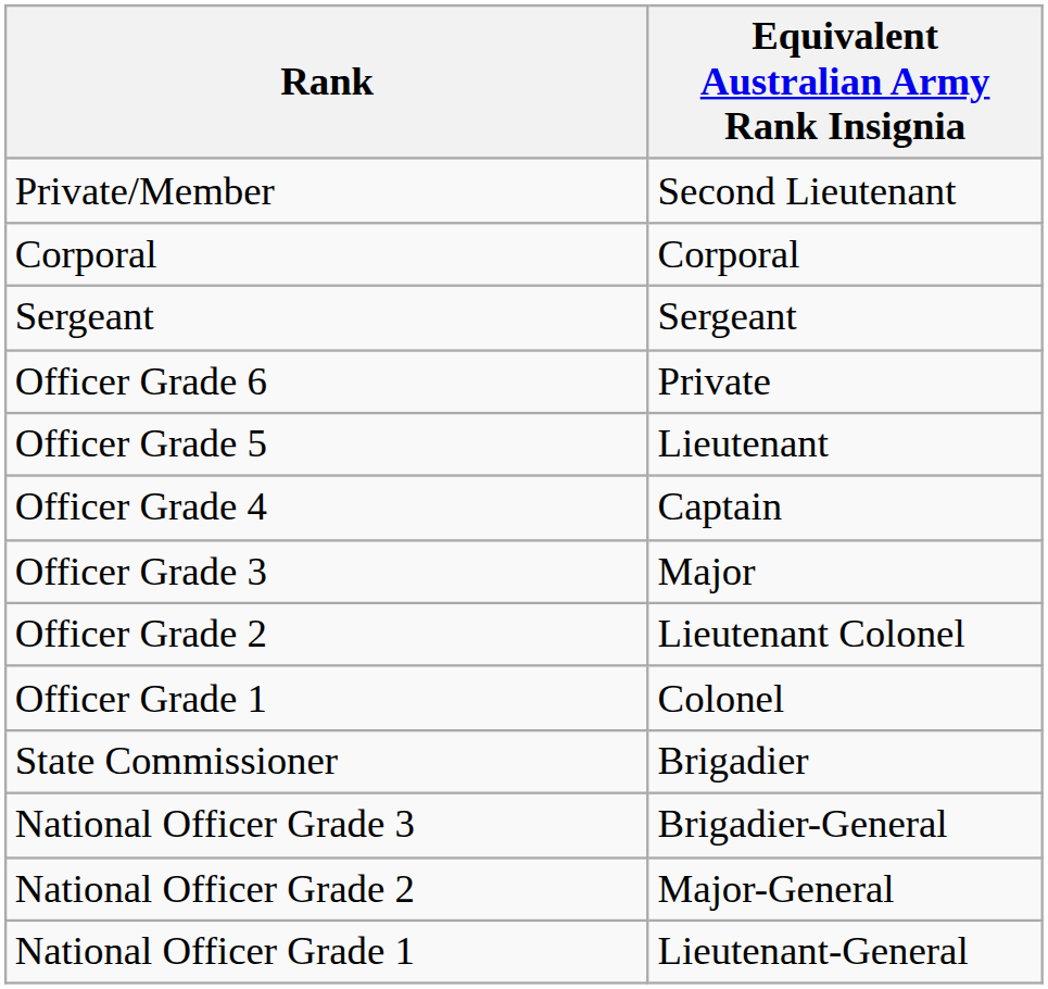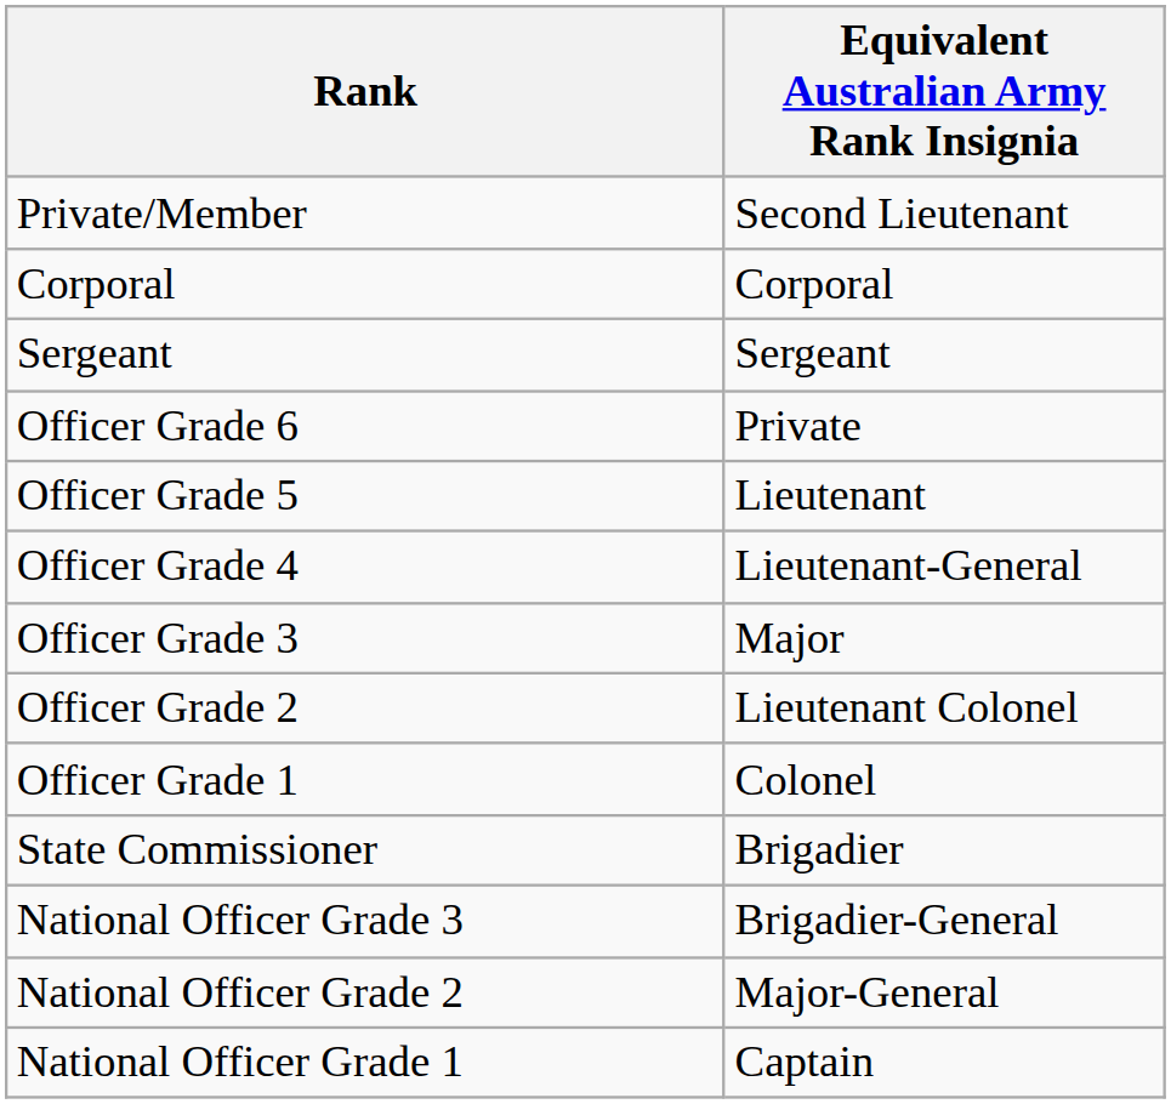Officer Grade 4 | Equivalent Australian Army Rank Insignia: Captain -> Lieutenant-General
National Officer Grade 1 | Equivalent Australian Army Rank Insignia: Lieutenant-General -> Captain
